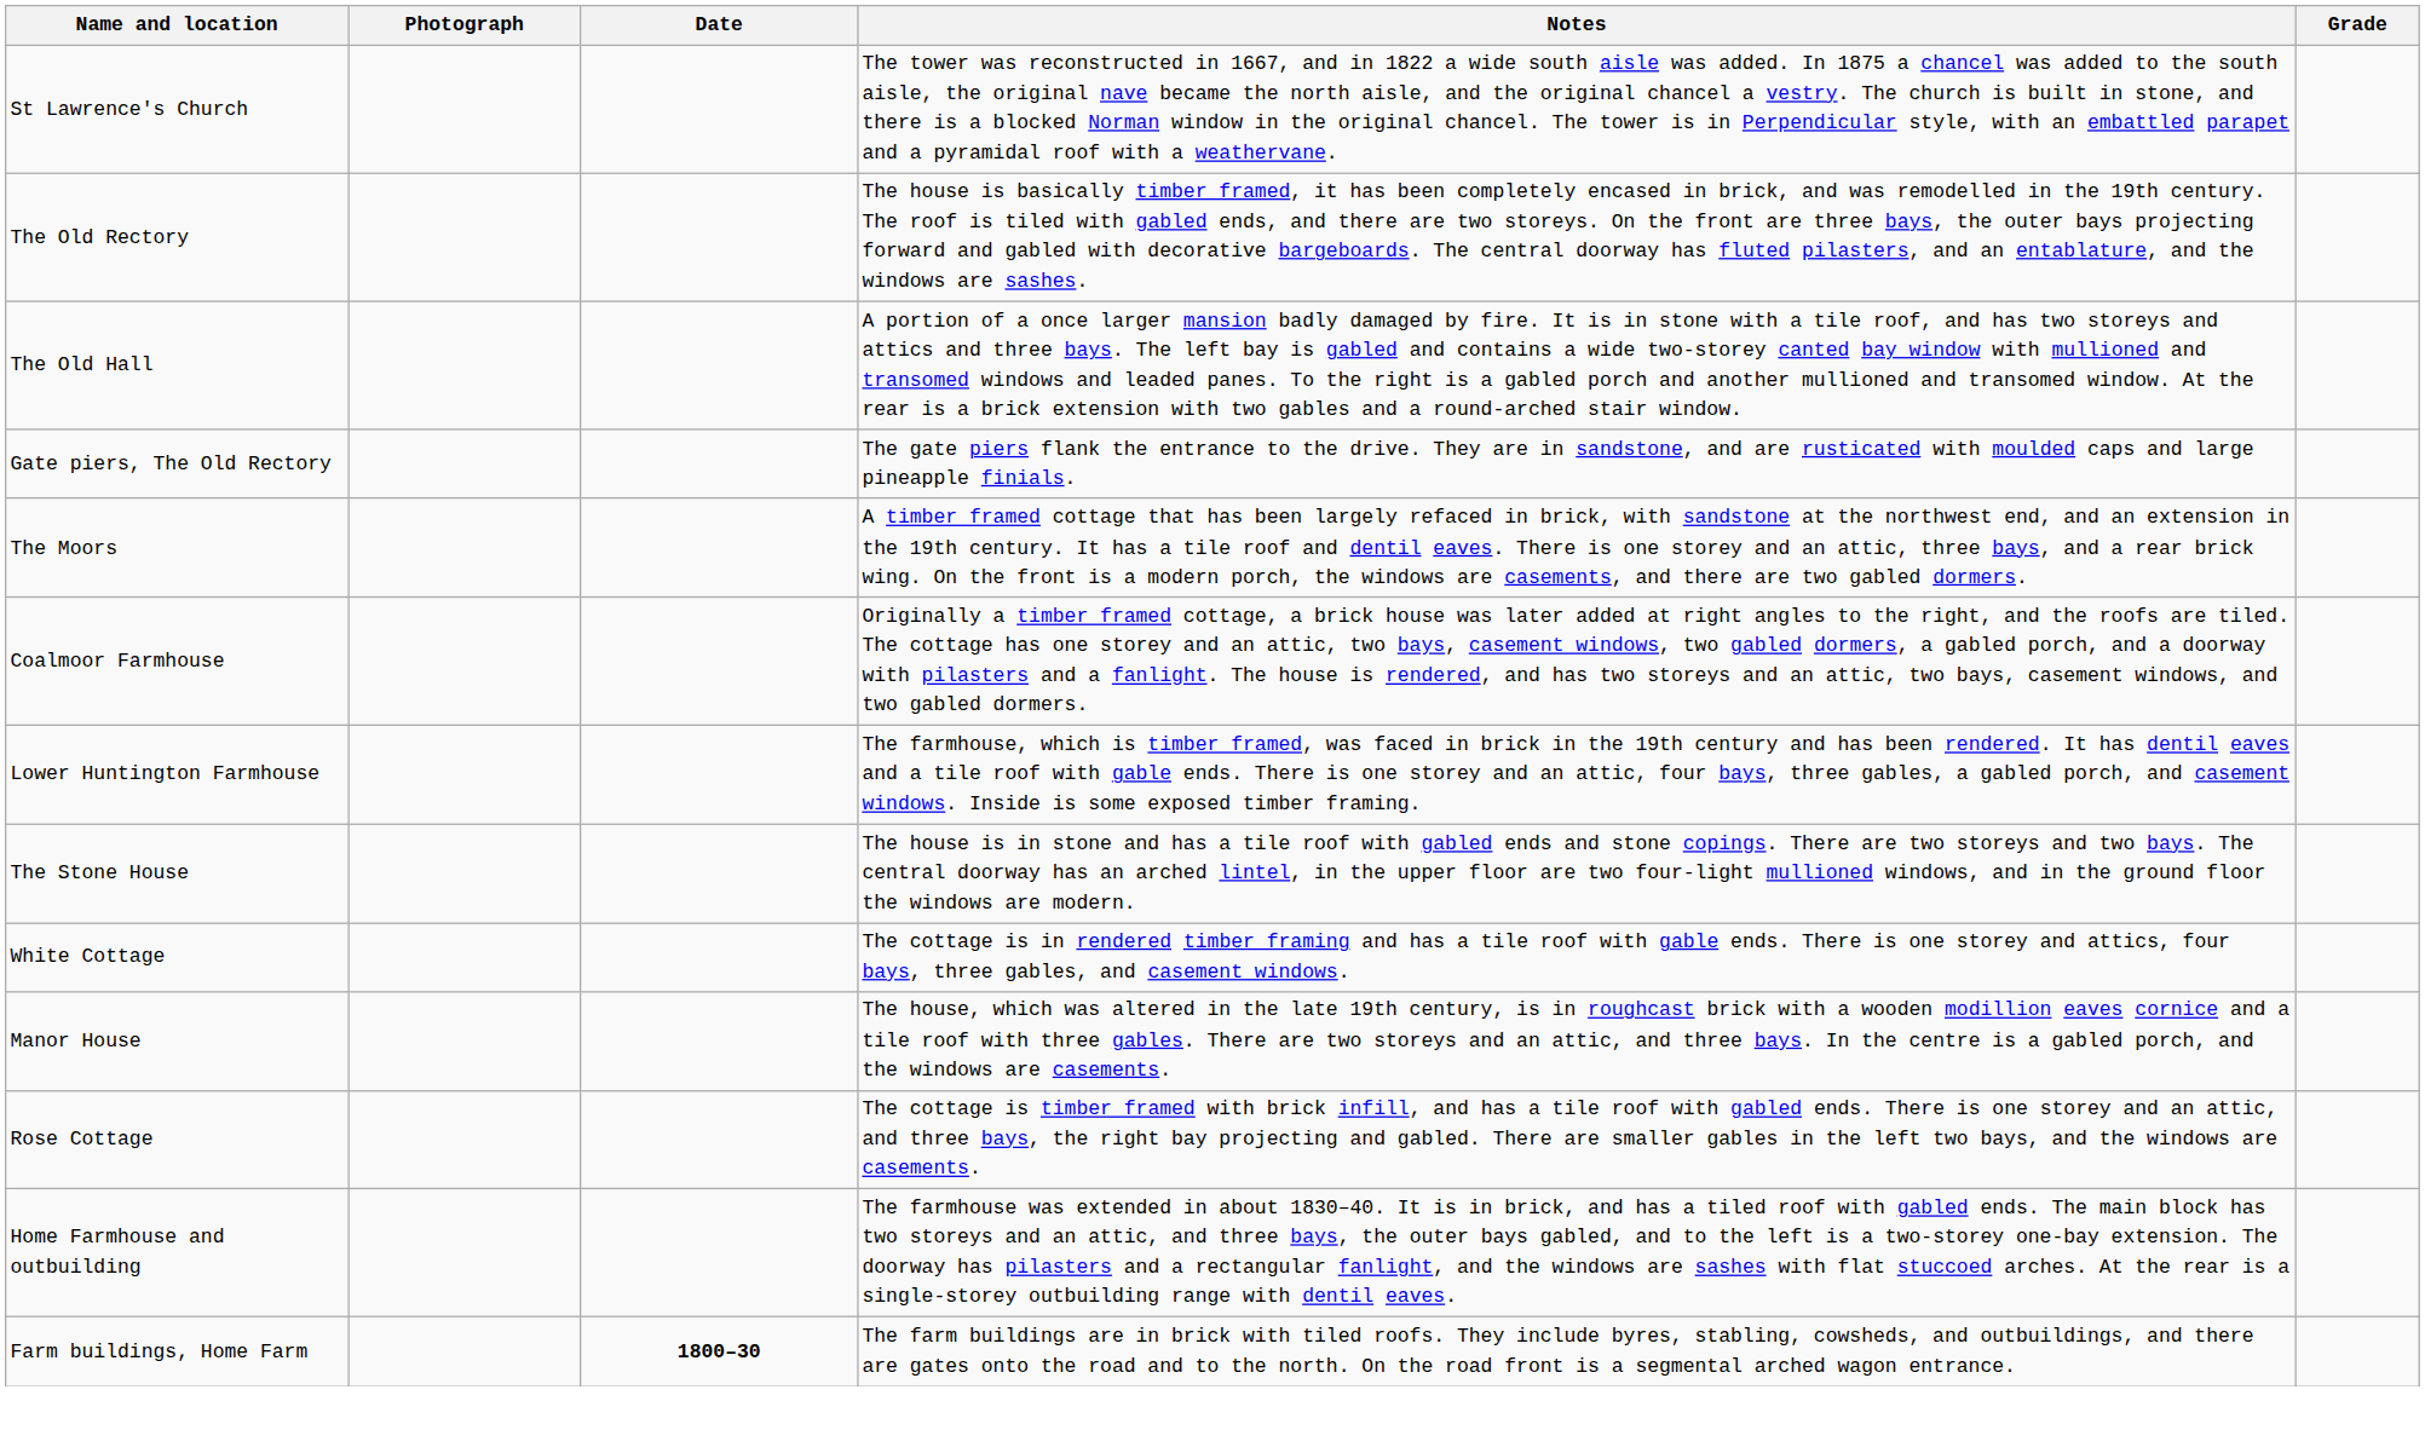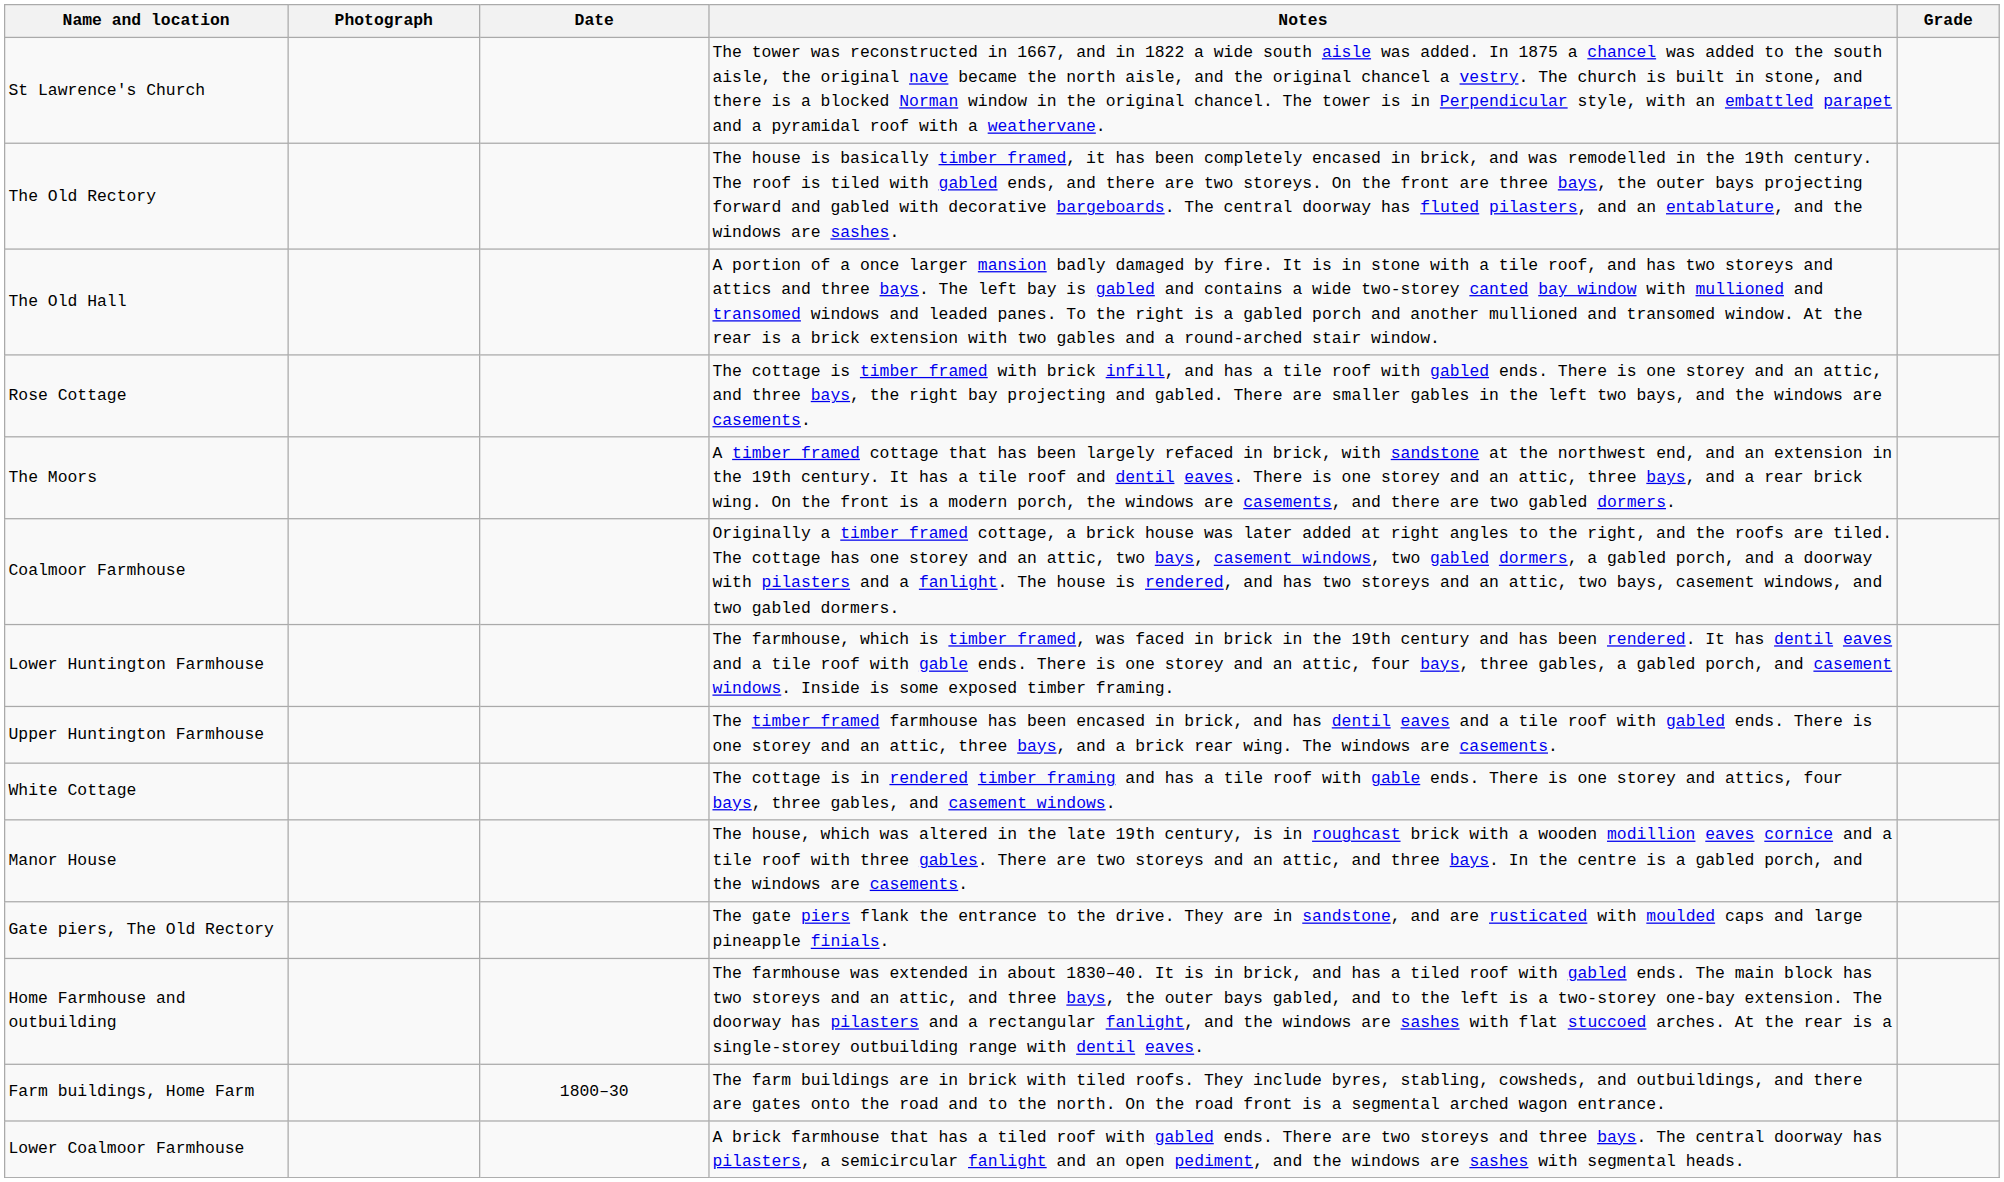rows swapped: Rose Cottage <-> Gate piers, The Old Rectory
- row: The Stone House | The house is in stone and has a tile roof with gabled ends and stone copings. There are two storeys and two bays. The central doorway has an arched lintel, in the upper floor are two four-light mullioned windows, and in the ground floor the windows are modern.
+ row: Upper Huntington Farmhouse | The timber framed farmhouse has been encased in brick, and has dentil eaves and a tile roof with gabled ends. There is one storey and an attic, three bays, and a brick rear wing. The windows are casements.
Farm buildings, Home Farm | Date: bold -> normal
+ row: Lower Coalmoor Farmhouse | A brick farmhouse that has a tiled roof with gabled ends. There are two storeys and three bays. The central doorway has pilasters, a semicircular fanlight and an open pediment, and the windows are sashes with segmental heads.
